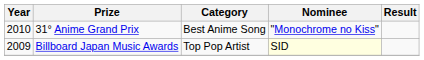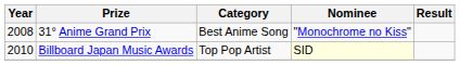31° Anime Grand Prix | Year: 2010 -> 2008
Billboard Japan Music Awards | Year: 2009 -> 2010
